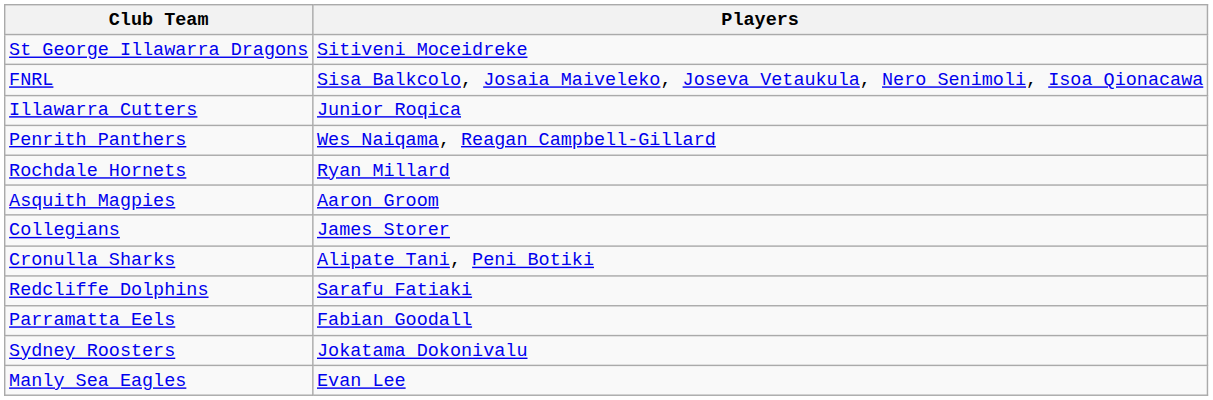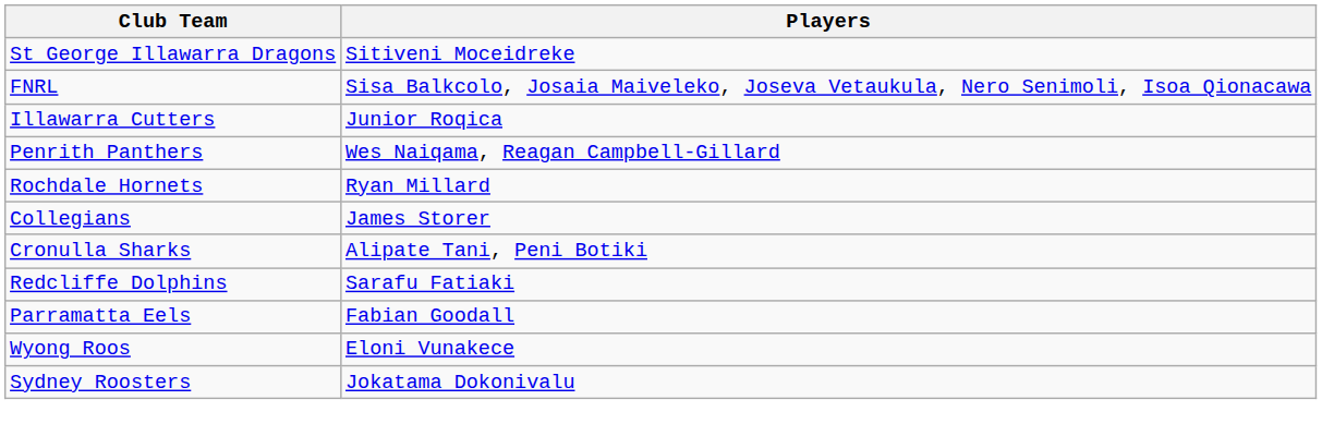- row: Asquith Magpies | Aaron Groom
+ row: Wyong Roos | Eloni Vunakece
- row: Manly Sea Eagles | Evan Lee
